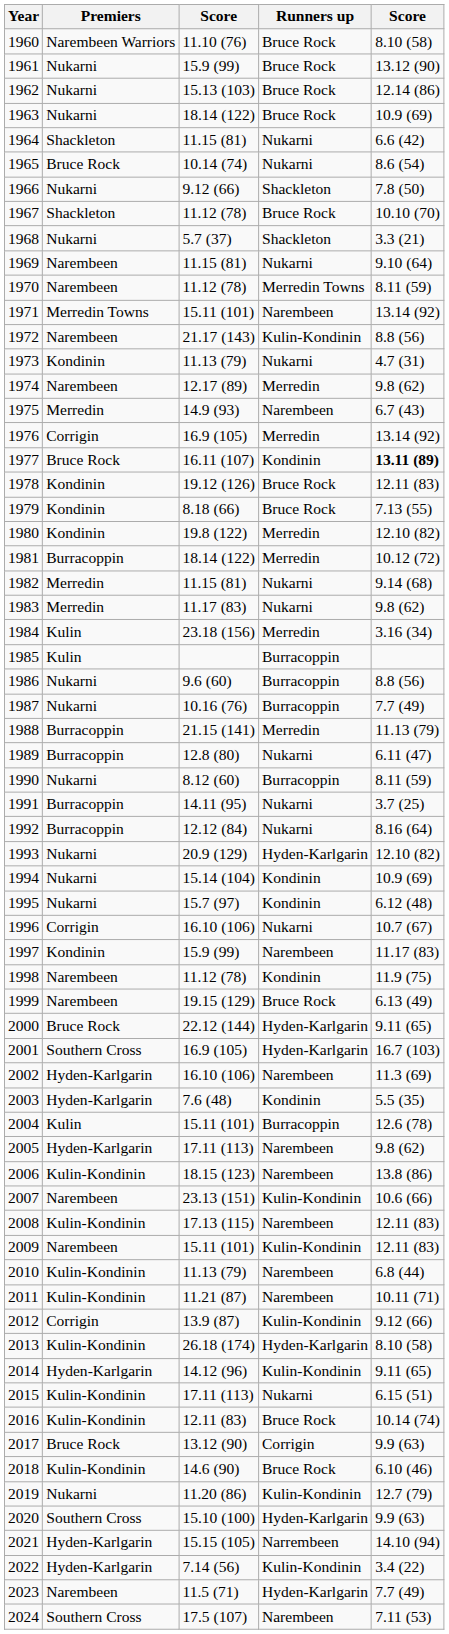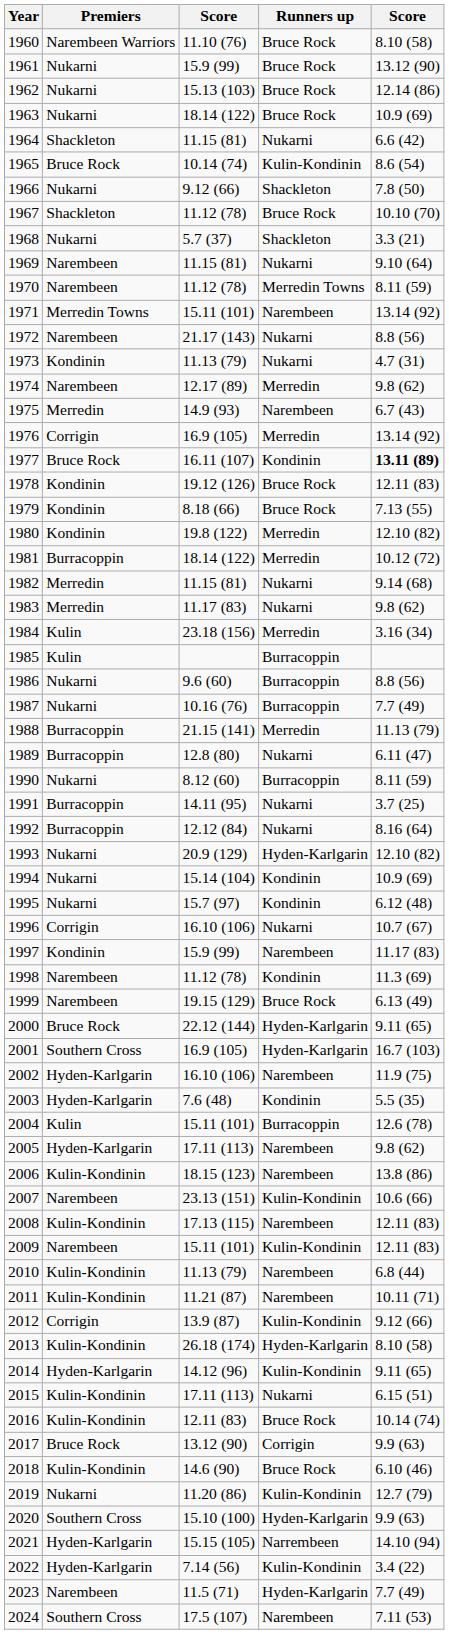1965 | Runners up: Nukarni -> Kulin-Kondinin
1972 | Runners up: Kulin-Kondinin -> Nukarni
1998 | column 5: 11.9 (75) -> 11.3 (69)
2002 | column 5: 11.3 (69) -> 11.9 (75)
